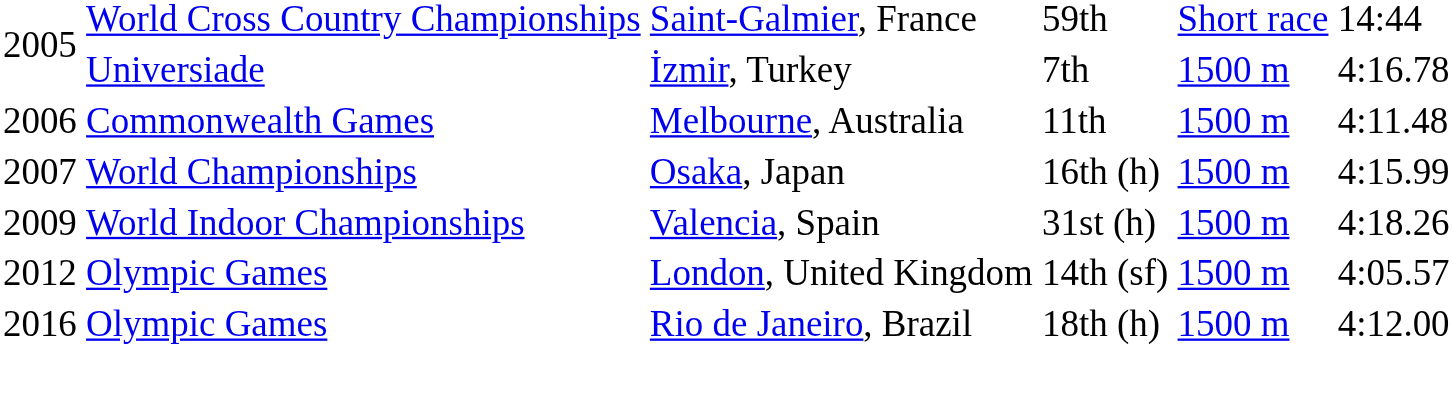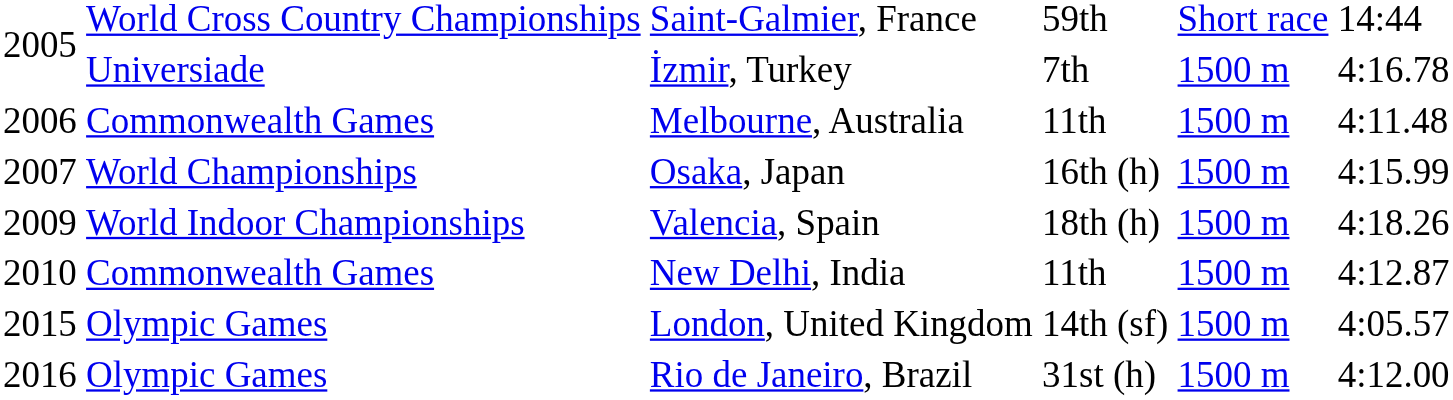Valencia, Spain | column 4: 31st (h) -> 18th (h)
+ row: 2010 | Commonwealth Games | New Delhi, India | 11th | 1500 m | 4:12.87
London, United Kingdom | column 1: 2012 -> 2015
Rio de Janeiro, Brazil | column 4: 18th (h) -> 31st (h)
